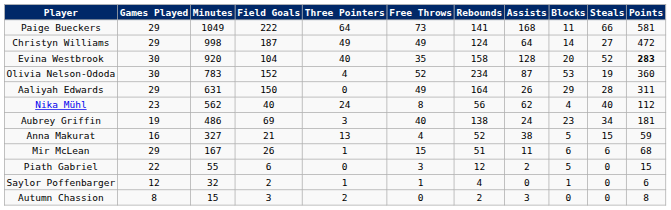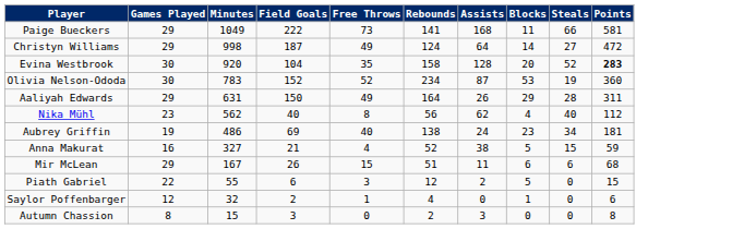- column: Three Pointers | 64 | 49 | 40 | 4 | 0 | 24 | 3 | 13 | 1 | 0 | 1 | 2
